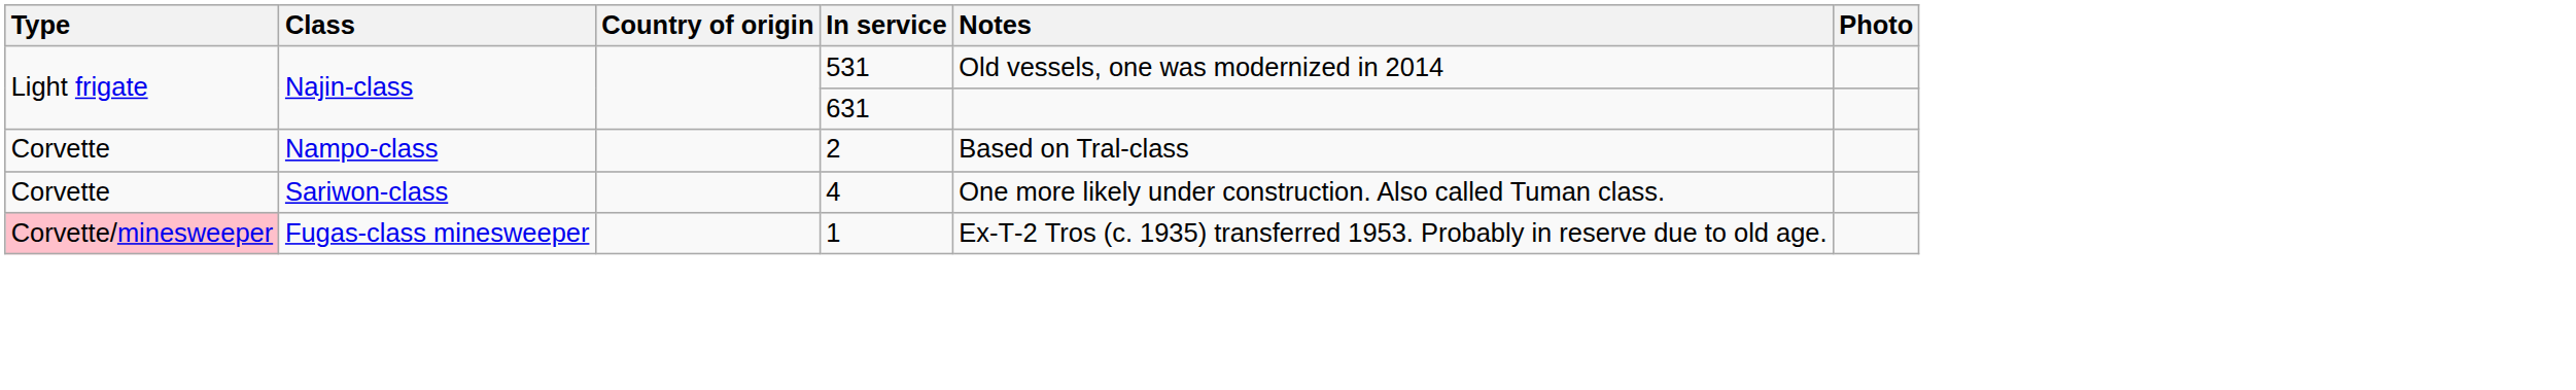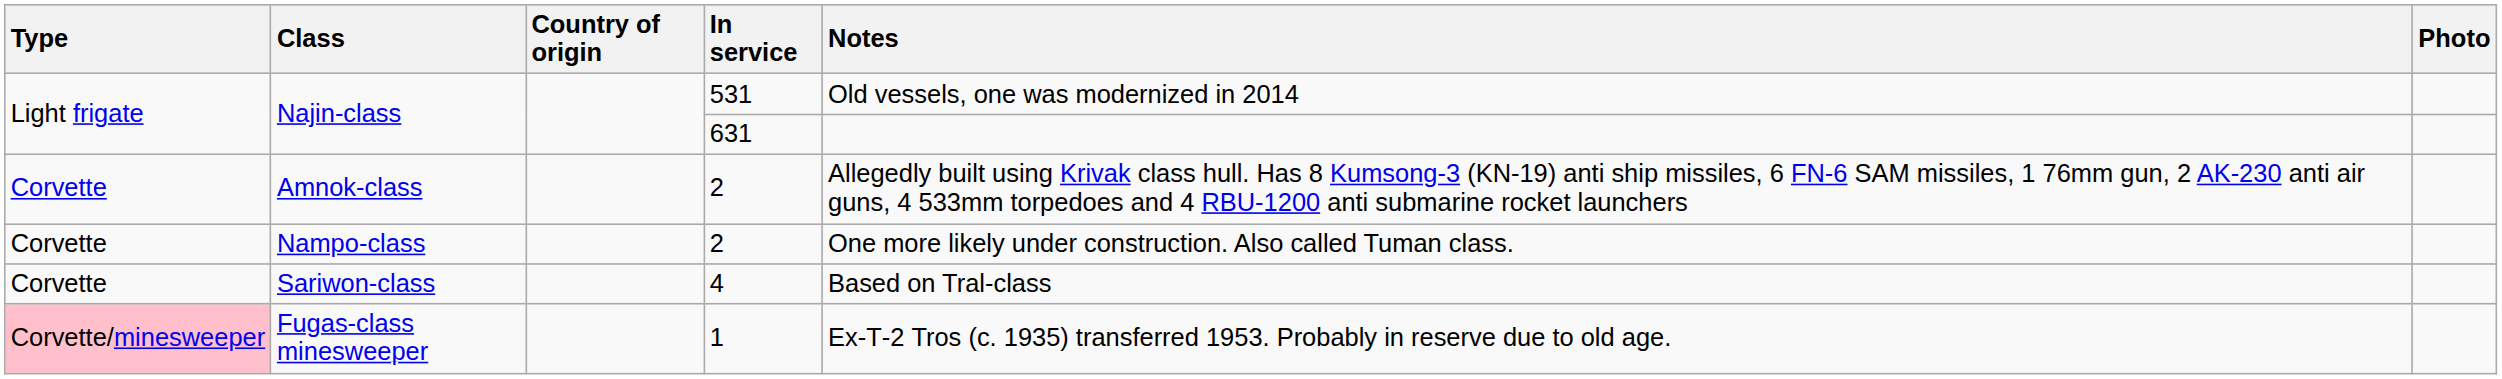+ row: Corvette | Amnok-class | 2 | Allegedly built using Krivak class hull. Has 8 Kumsong-3 (KN-19) anti ship missiles, 6 FN-6 SAM missiles, 1 76mm gun, 2 AK-230 anti air guns, 4 533mm torpedoes and 4 RBU-1200 anti submarine rocket launchers
Nampo-class | Notes: Based on Tral-class -> One more likely under construction. Also called Tuman class.
Sariwon-class | Notes: One more likely under construction. Also called Tuman class. -> Based on Tral-class
